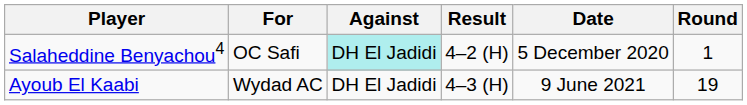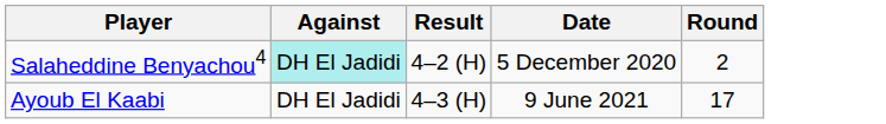- column: For | OC Safi | Wydad AC
Salaheddine Benyachou4 | Round: 1 -> 2
Ayoub El Kaabi | Round: 19 -> 17
